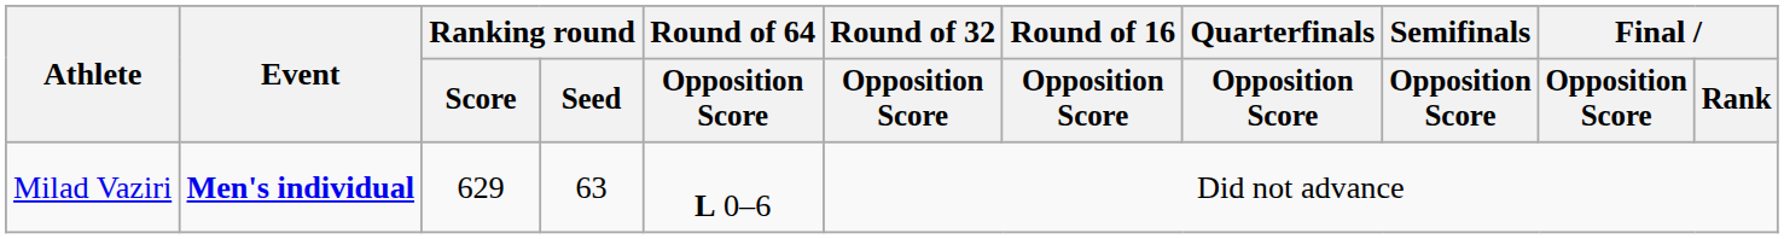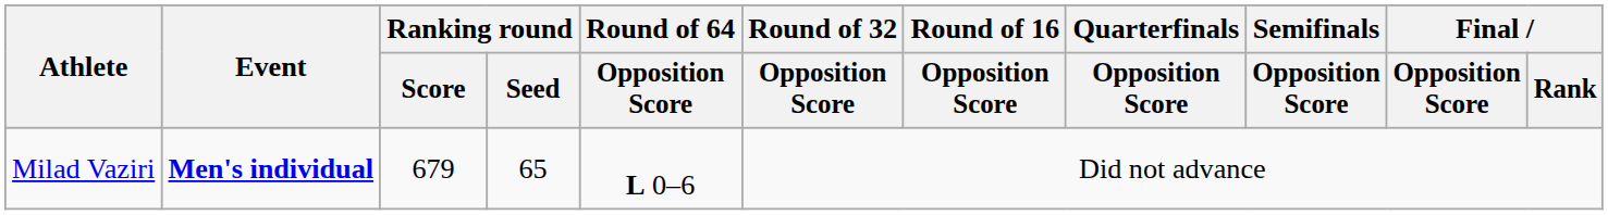Milad Vaziri | Ranking round / Score: 629 -> 679
Milad Vaziri | Ranking round / Seed: 63 -> 65
